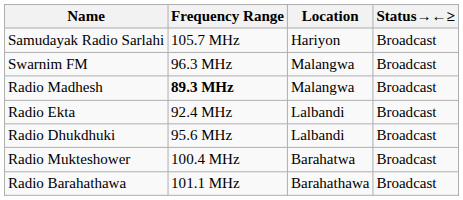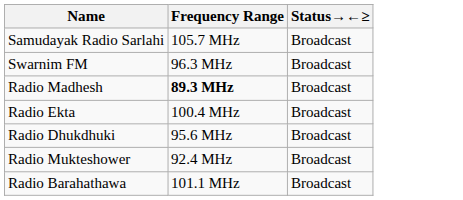- column: Location | Hariyon | Malangwa | Malangwa | Lalbandi | Lalbandi | Barahatwa | Barahathawa
Radio Ekta | Frequency Range: 92.4 MHz -> 100.4 MHz
Radio Mukteshower | Frequency Range: 100.4 MHz -> 92.4 MHz
